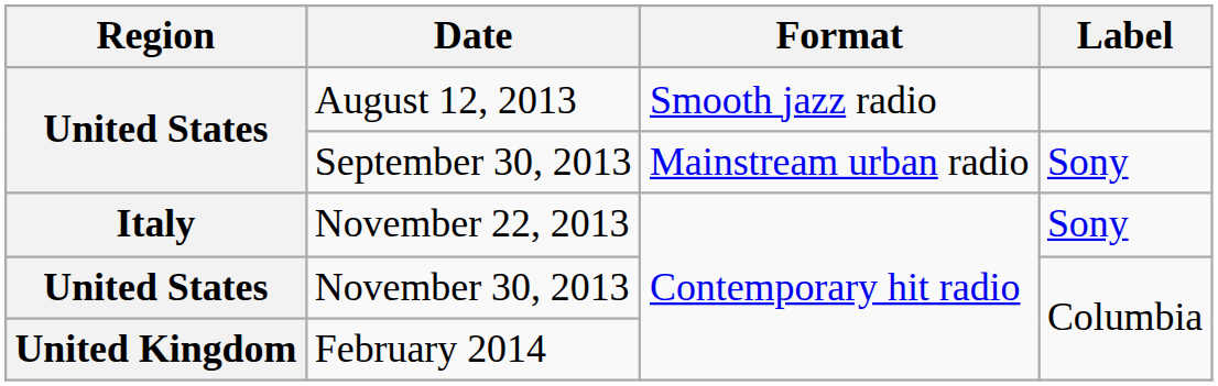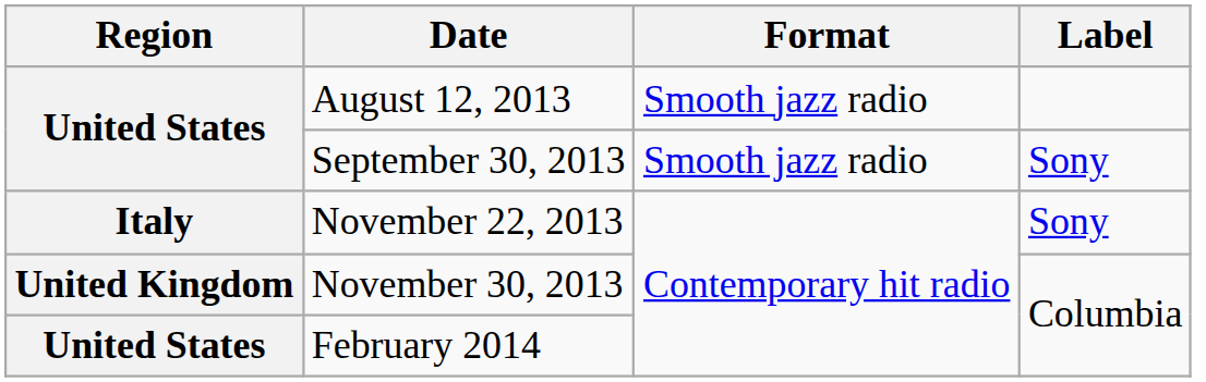September 30, 2013 | Format: Mainstream urban radio -> Smooth jazz radio
November 30, 2013 | Region: United States -> United Kingdom
February 2014 | Region: United Kingdom -> United States
